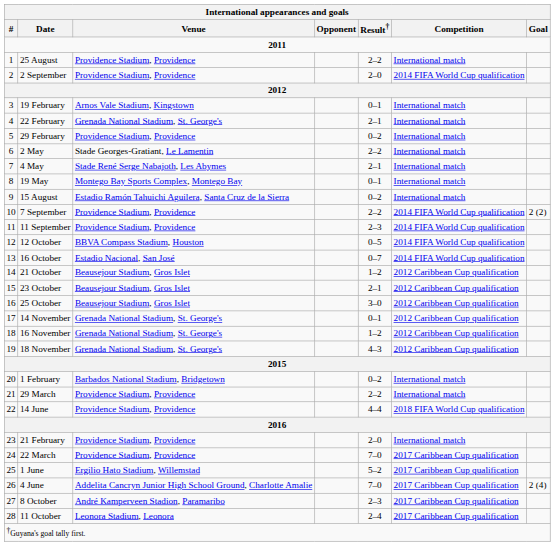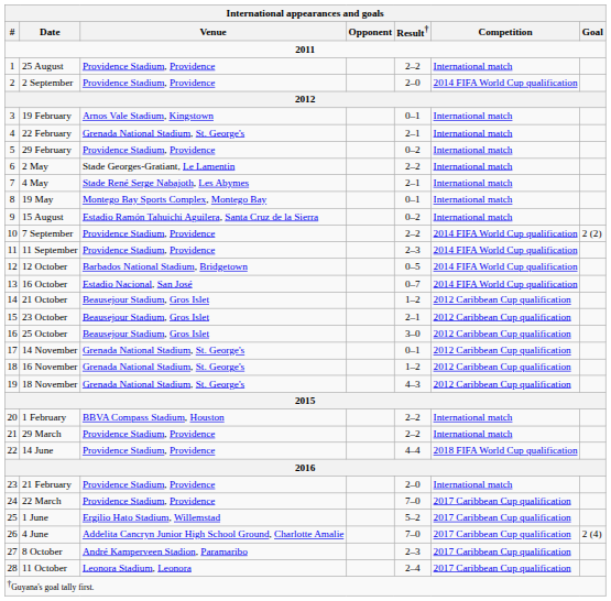12 October | Venue: BBVA Compass Stadium, Houston -> Barbados National Stadium, Bridgetown
1 February | Venue: Barbados National Stadium, Bridgetown -> BBVA Compass Stadium, Houston
1 February | Result†: 0–2 -> 2–2
